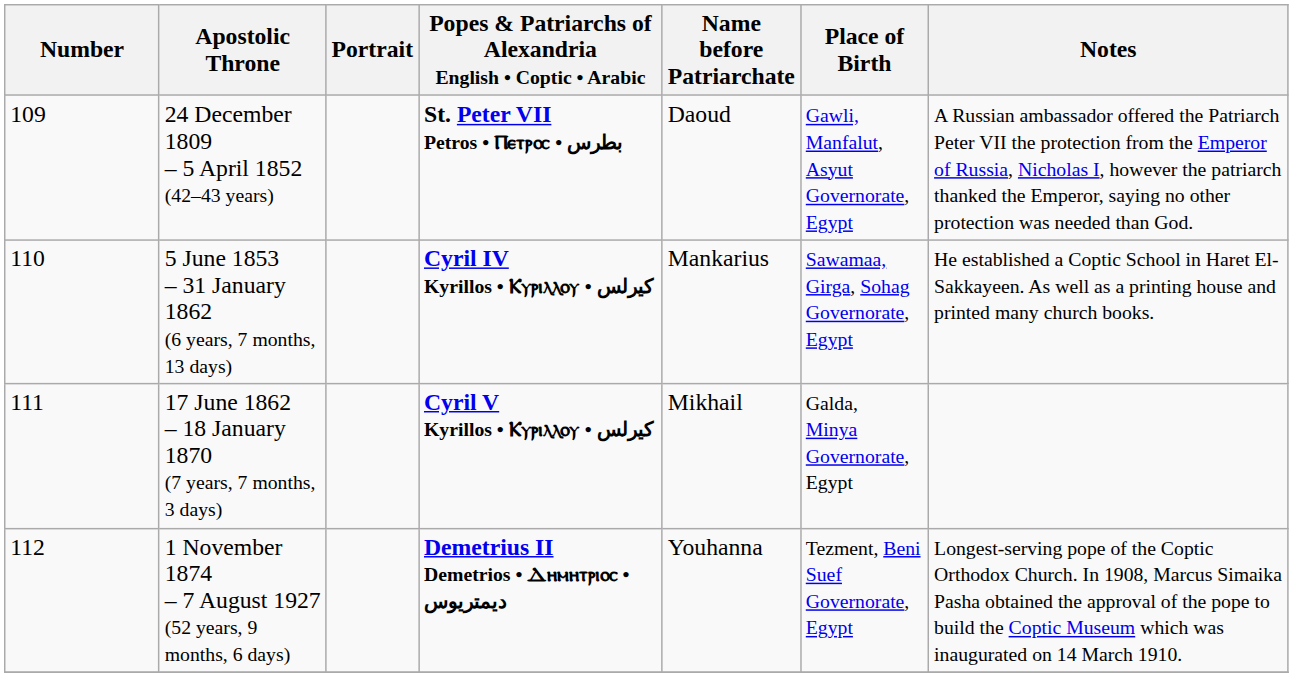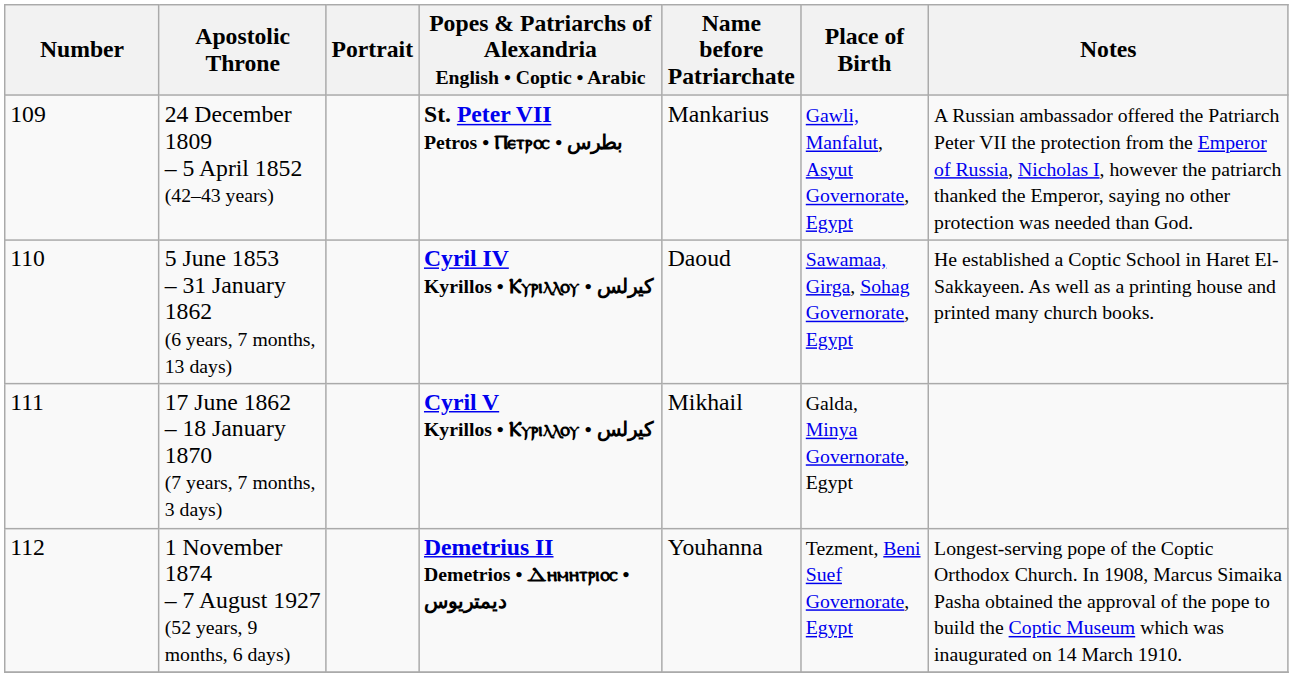24 December 1809 – 5 April 1852 (42–43 years) | Name before Patriarchate: Daoud -> Mankarius
5 June 1853 – 31 January 1862 (6 years, 7 months, 13 days) | Name before Patriarchate: Mankarius -> Daoud
